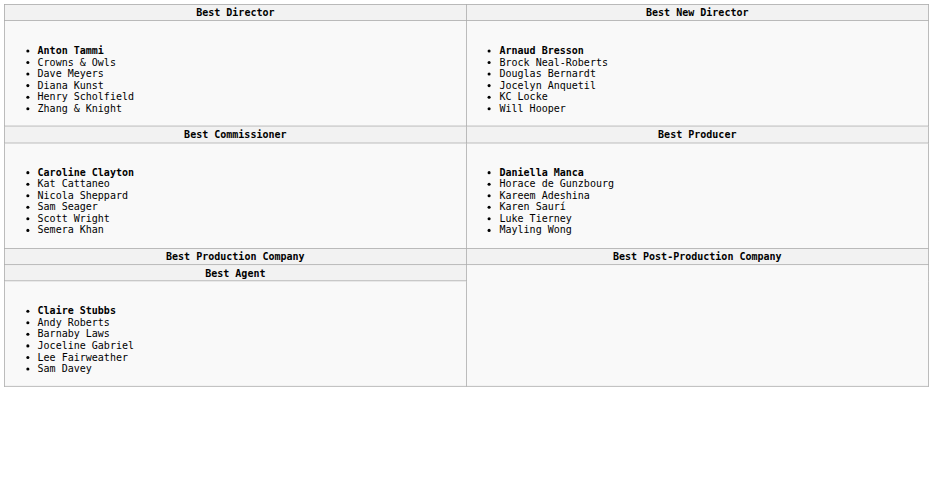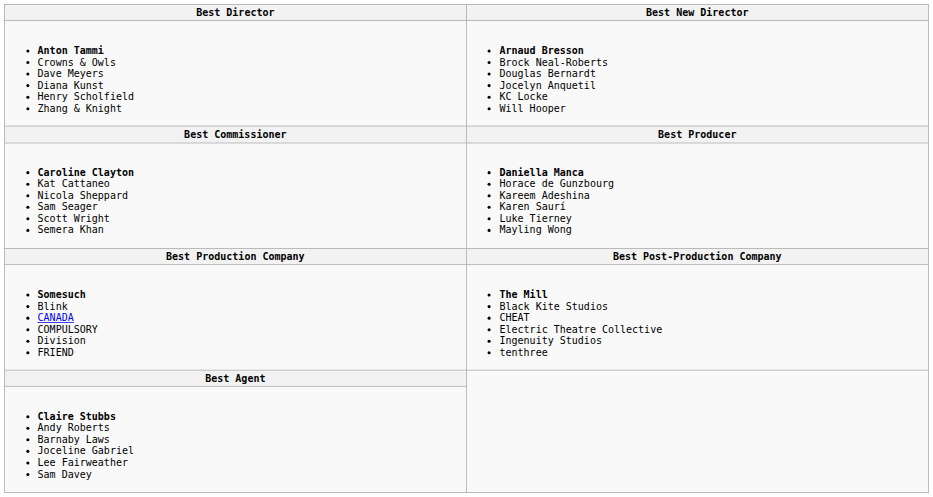+ row: Somesuch Blink CANADA COMPULSORY Division FRIEND | The Mill Black Kite Studios CHEAT Electric Theatre Collective Ingenuity Studios tenthree
